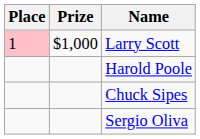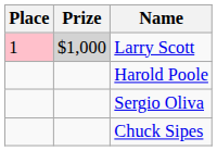Larry Scott | Prize: no background -> lightgrey background
rows swapped: Chuck Sipes <-> Sergio Oliva
